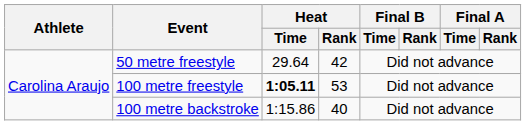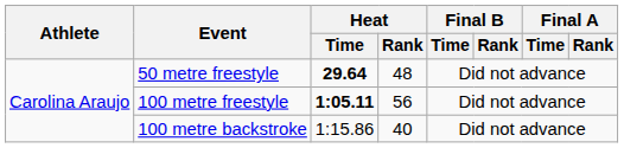50 metre freestyle | Heat / Time: normal -> bold
50 metre freestyle | Heat / Rank: 42 -> 48
100 metre freestyle | Heat / Rank: 53 -> 56
